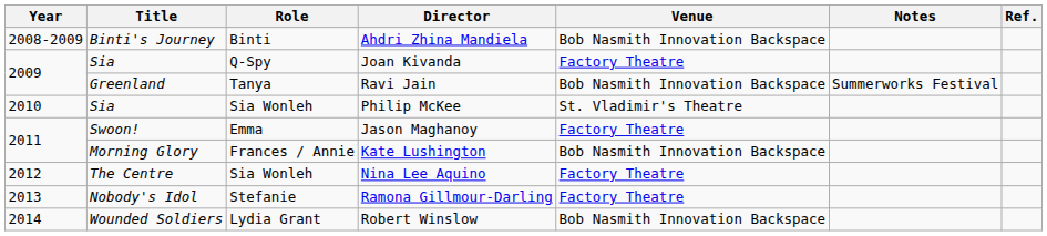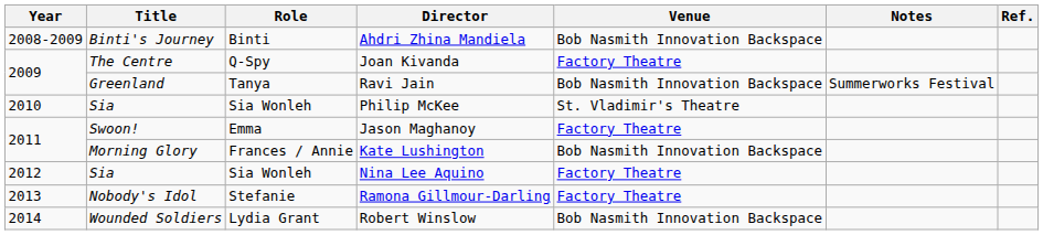Joan Kivanda | Title: Sia -> The Centre
Nina Lee Aquino | Title: The Centre -> Sia
